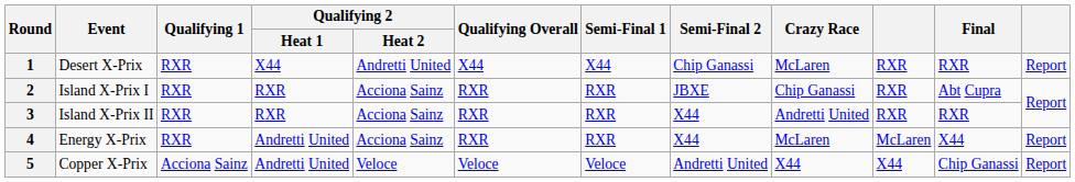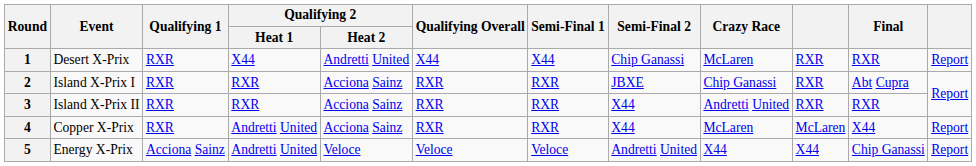4 | Event: Energy X-Prix -> Copper X-Prix
5 | Event: Copper X-Prix -> Energy X-Prix
